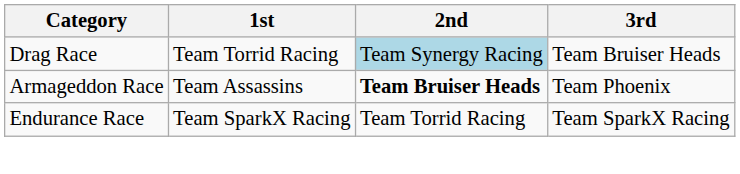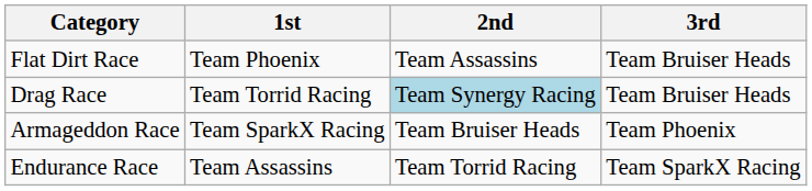+ row: Flat Dirt Race | Team Phoenix | Team Assassins | Team Bruiser Heads
Armageddon Race | 1st: Team Assassins -> Team SparkX Racing
Armageddon Race | 2nd: bold -> normal
Endurance Race | 1st: Team SparkX Racing -> Team Assassins
